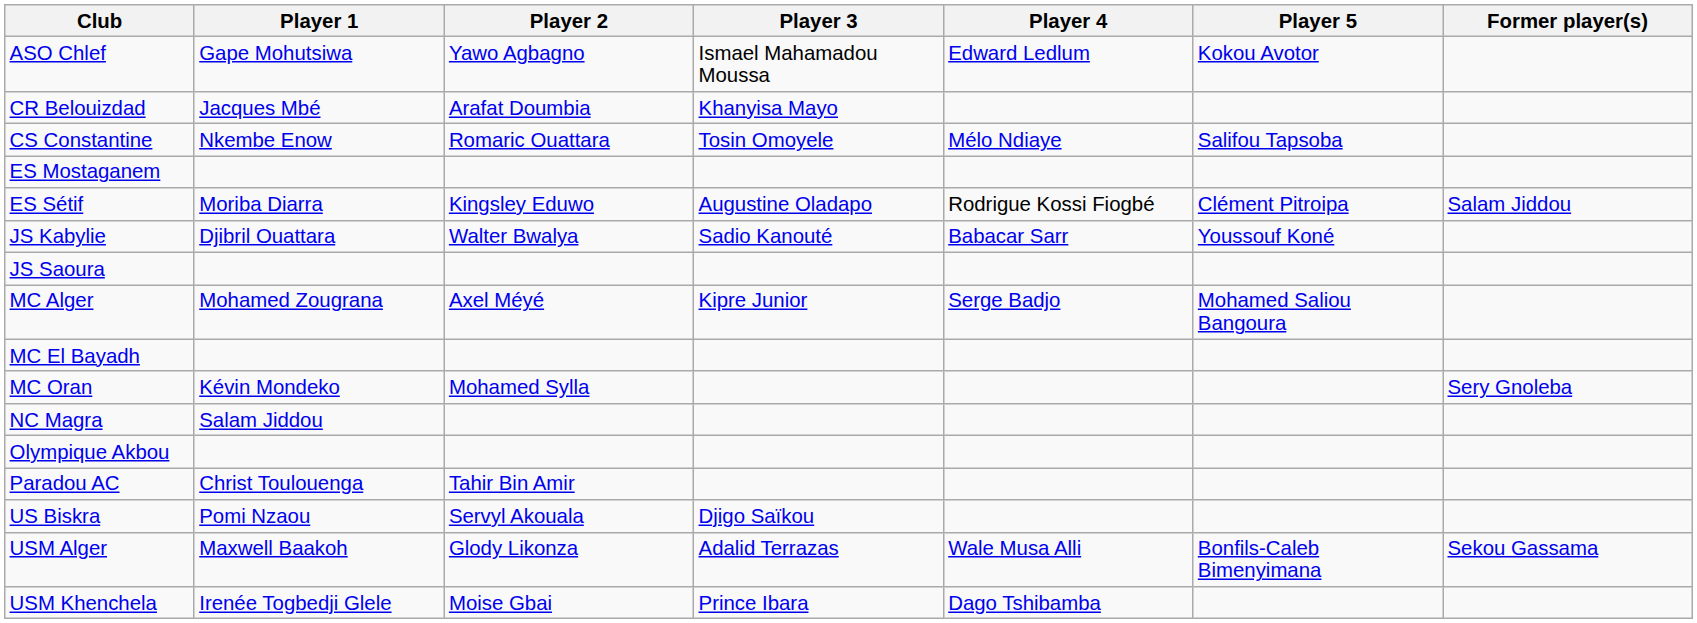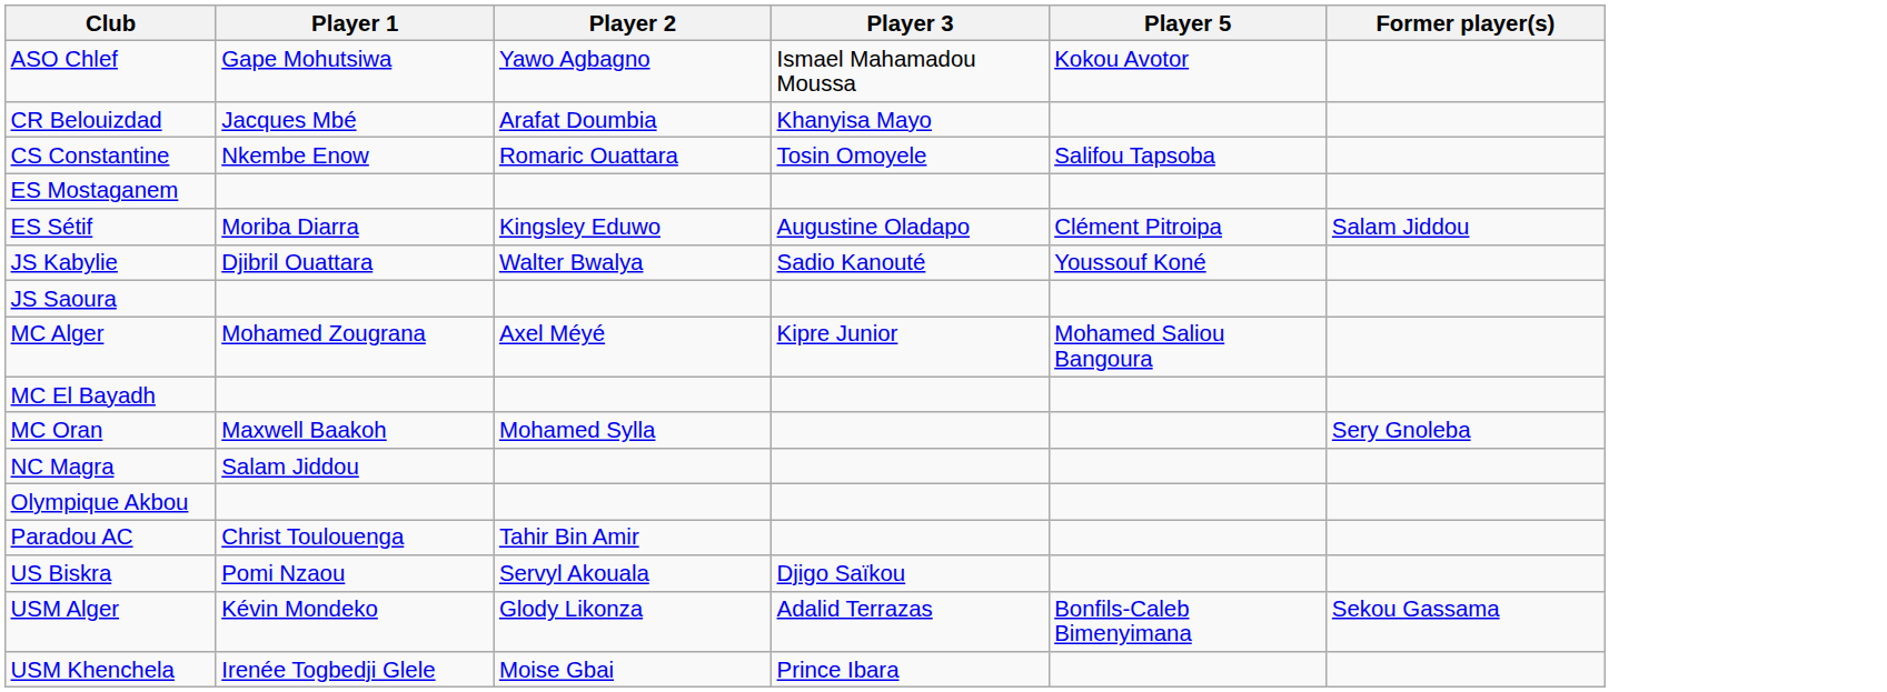- column: Player 4 | Edward Ledlum | Mélo Ndiaye | Rodrigue Kossi Fiogbé | Babacar Sarr | Serge Badjo | Wale Musa Alli | Dago Tshibamba
MC Oran | Player 1: Kévin Mondeko -> Maxwell Baakoh
USM Alger | Player 1: Maxwell Baakoh -> Kévin Mondeko
